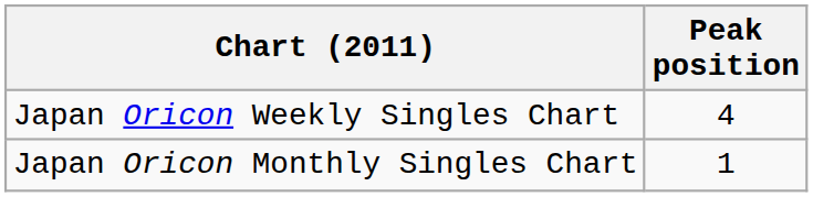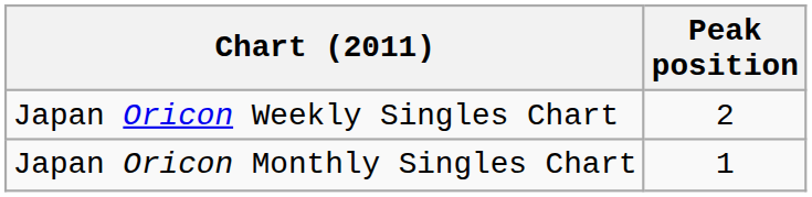Japan Oricon Weekly Singles Chart | Peak position: 4 -> 2
